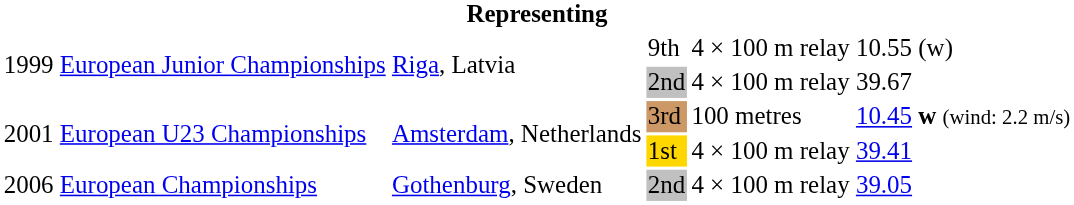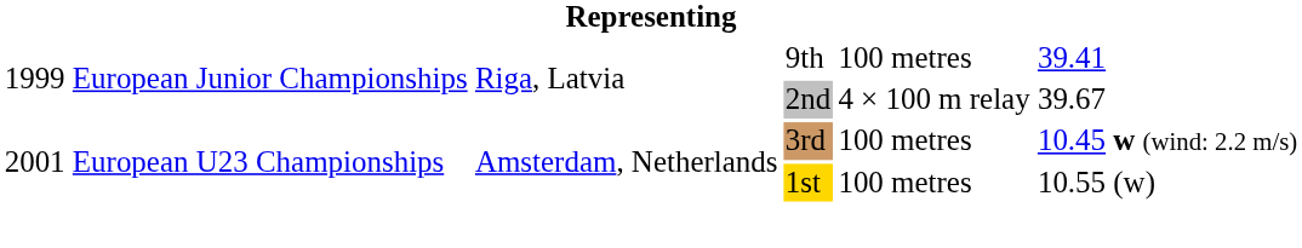9th | column 5: 4 × 100 m relay -> 100 metres
9th | column 6: 10.55 (w) -> 39.41
1st | column 5: 4 × 100 m relay -> 100 metres
1st | column 6: 39.41 -> 10.55 (w)
- row: 2006 | European Championships | Gothenburg, Sweden | 2nd | 4 × 100 m relay | 39.05
